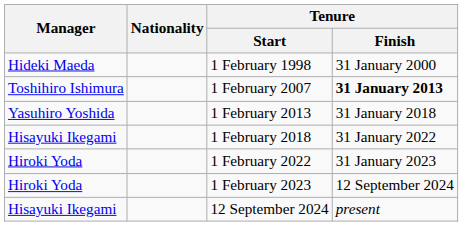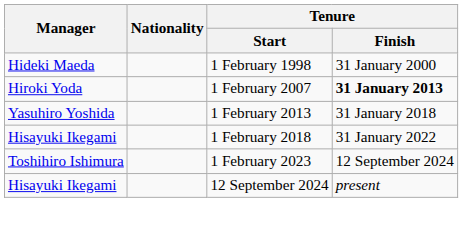1 February 2007 | Manager: Toshihiro Ishimura -> Hiroki Yoda
- row: Hiroki Yoda | 1 February 2022 | 31 January 2023
1 February 2023 | Manager: Hiroki Yoda -> Toshihiro Ishimura
